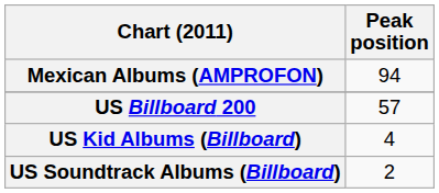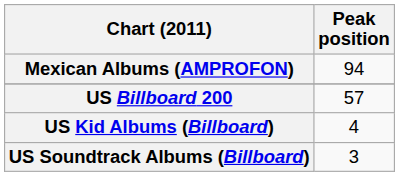US Soundtrack Albums (Billboard) | Peak position: 2 -> 3
